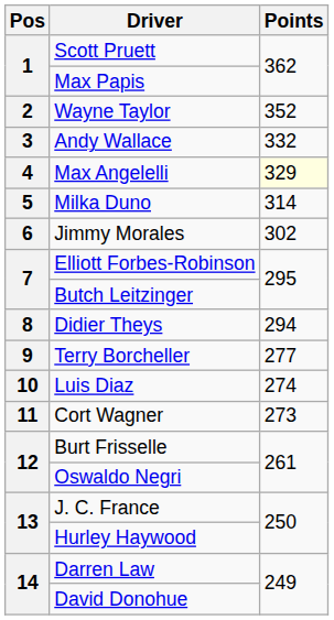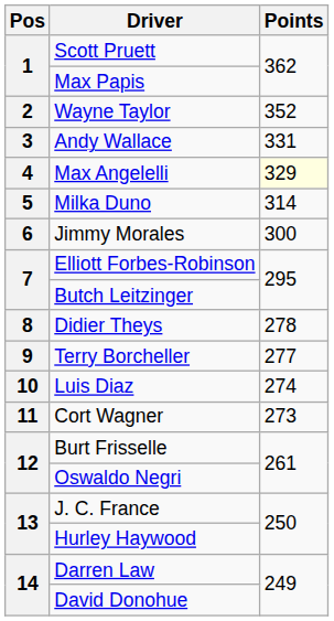Andy Wallace | Points: 332 -> 331
Jimmy Morales | Points: 302 -> 300
Didier Theys | Points: 294 -> 278
